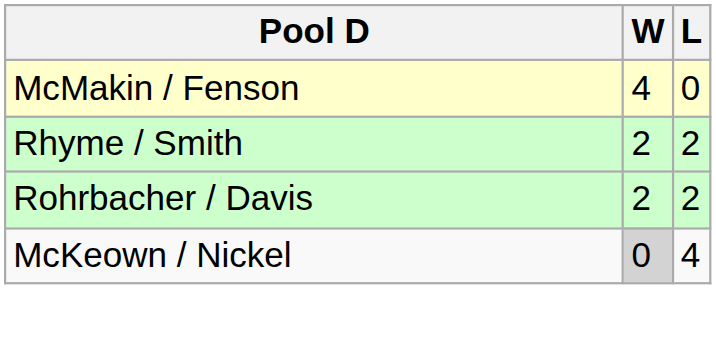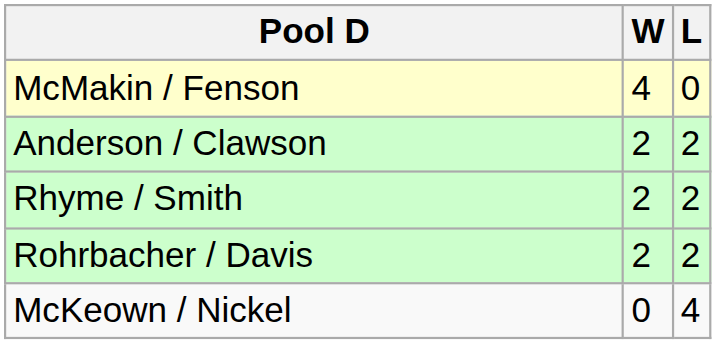+ row: Anderson / Clawson | 2 | 2
McKeown / Nickel | W: lightgrey background -> no background
